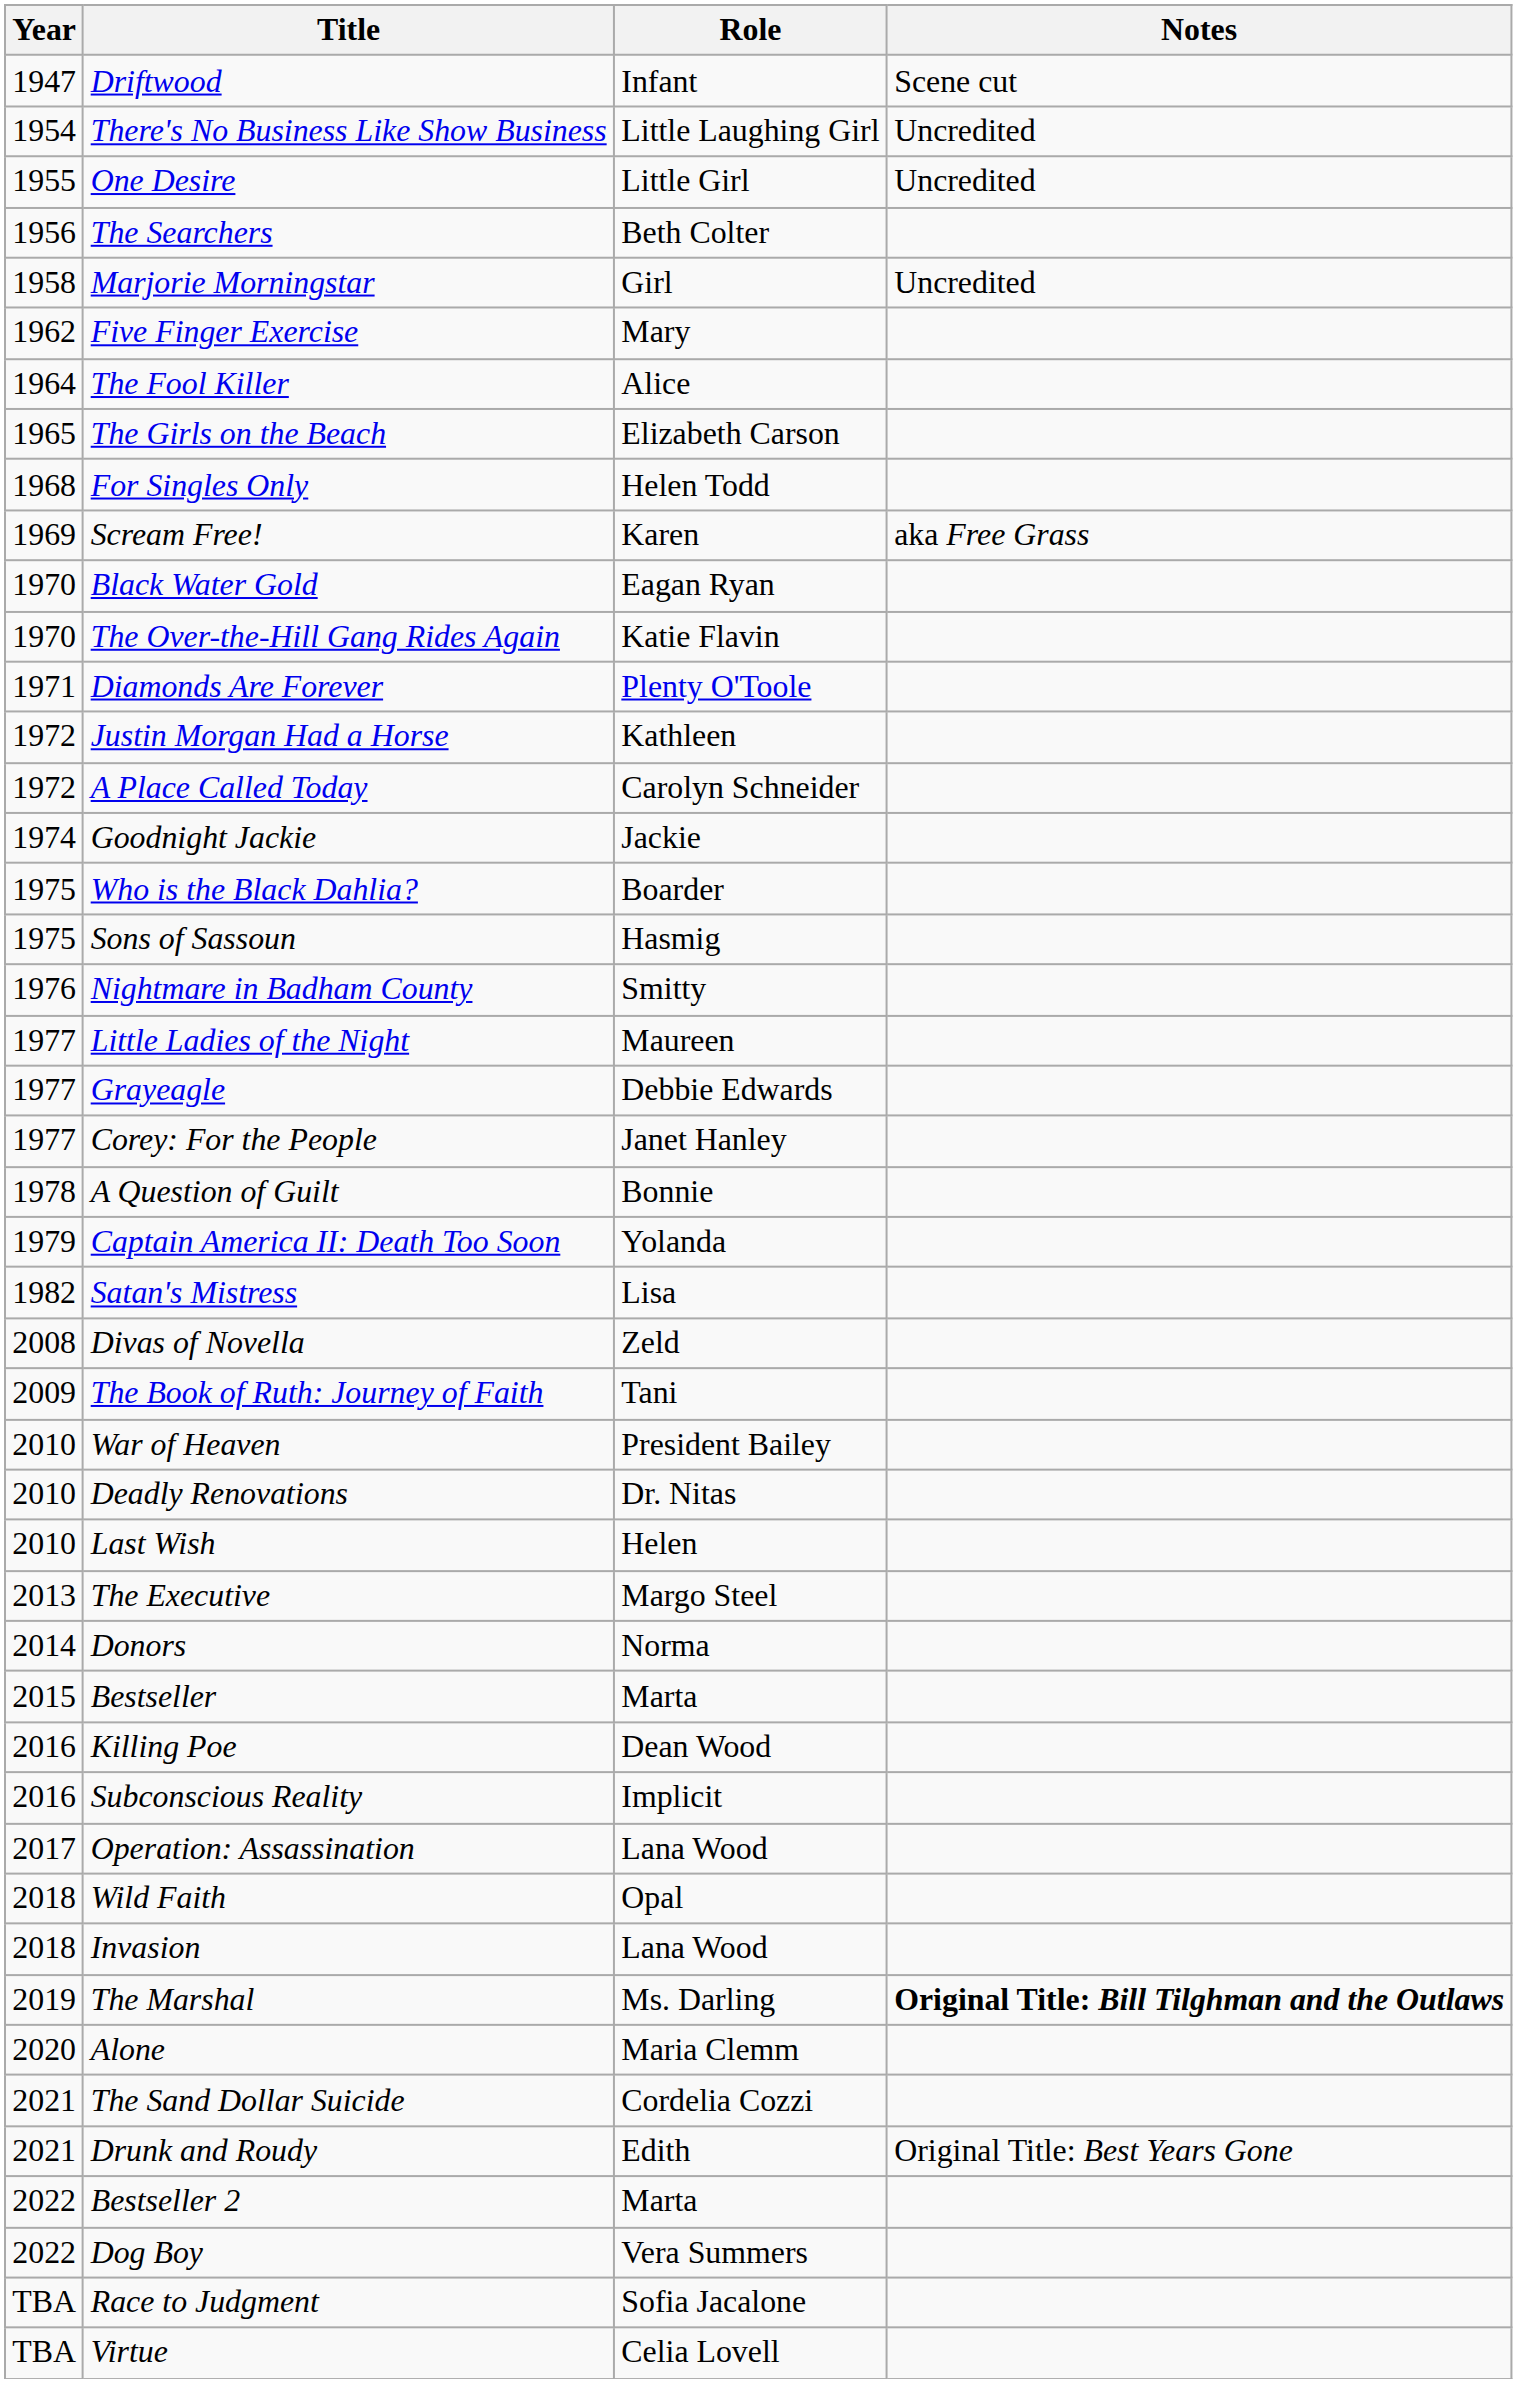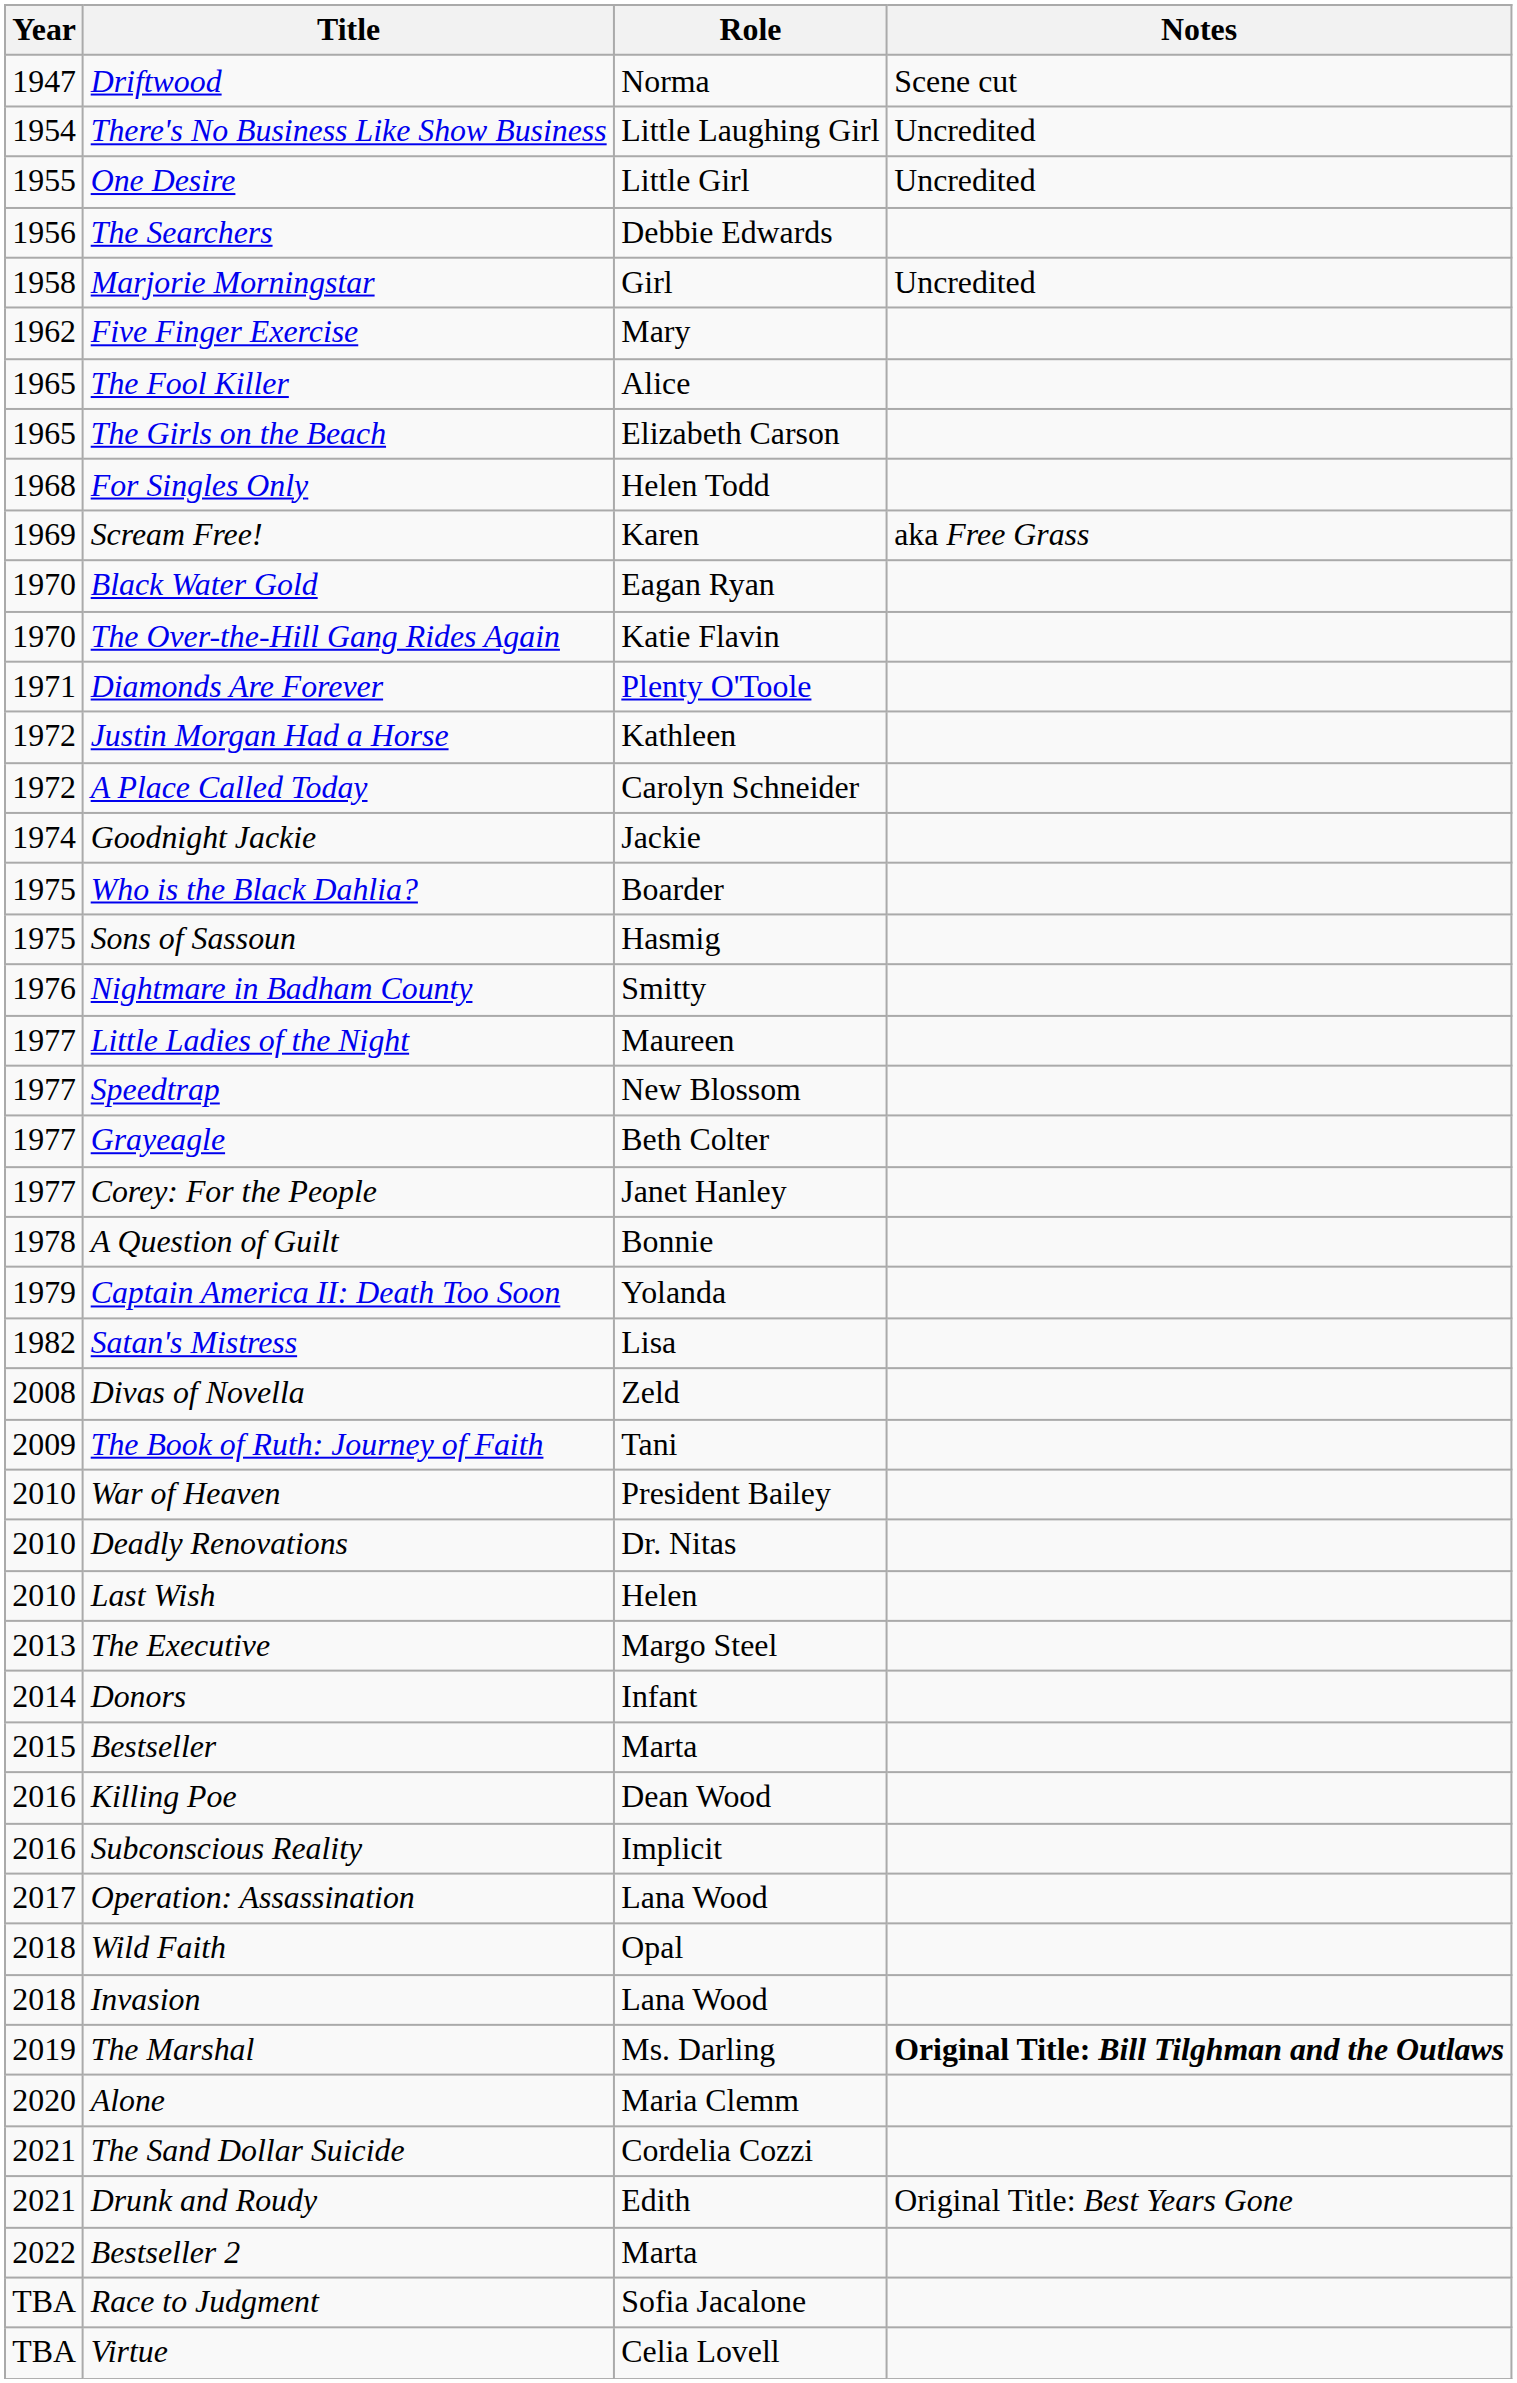Driftwood | Role: Infant -> Norma
The Searchers | Role: Beth Colter -> Debbie Edwards
The Fool Killer | Year: 1964 -> 1965
+ row: 1977 | Speedtrap | New Blossom
Grayeagle | Role: Debbie Edwards -> Beth Colter
Donors | Role: Norma -> Infant
- row: 2022 | Dog Boy | Vera Summers
